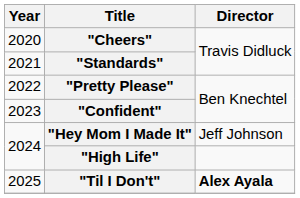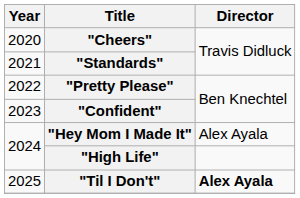"Hey Mom I Made It" | Director: Jeff Johnson -> Alex Ayala
